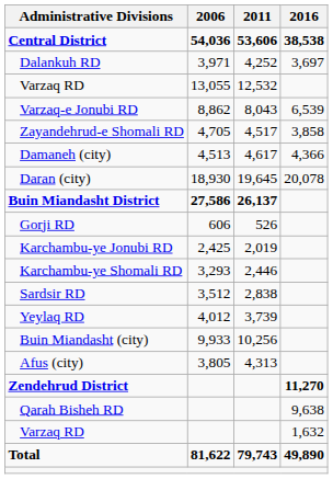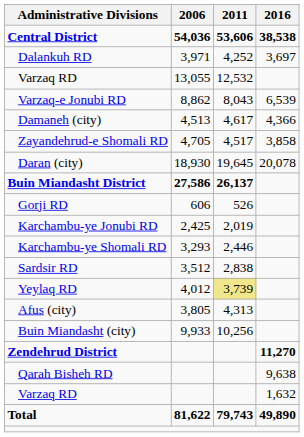rows swapped: Zayandehrud-e Shomali RD <-> Damaneh (city)
Yeylaq RD | 2011: no background -> khaki background
rows swapped: Afus (city) <-> Buin Miandasht (city)
